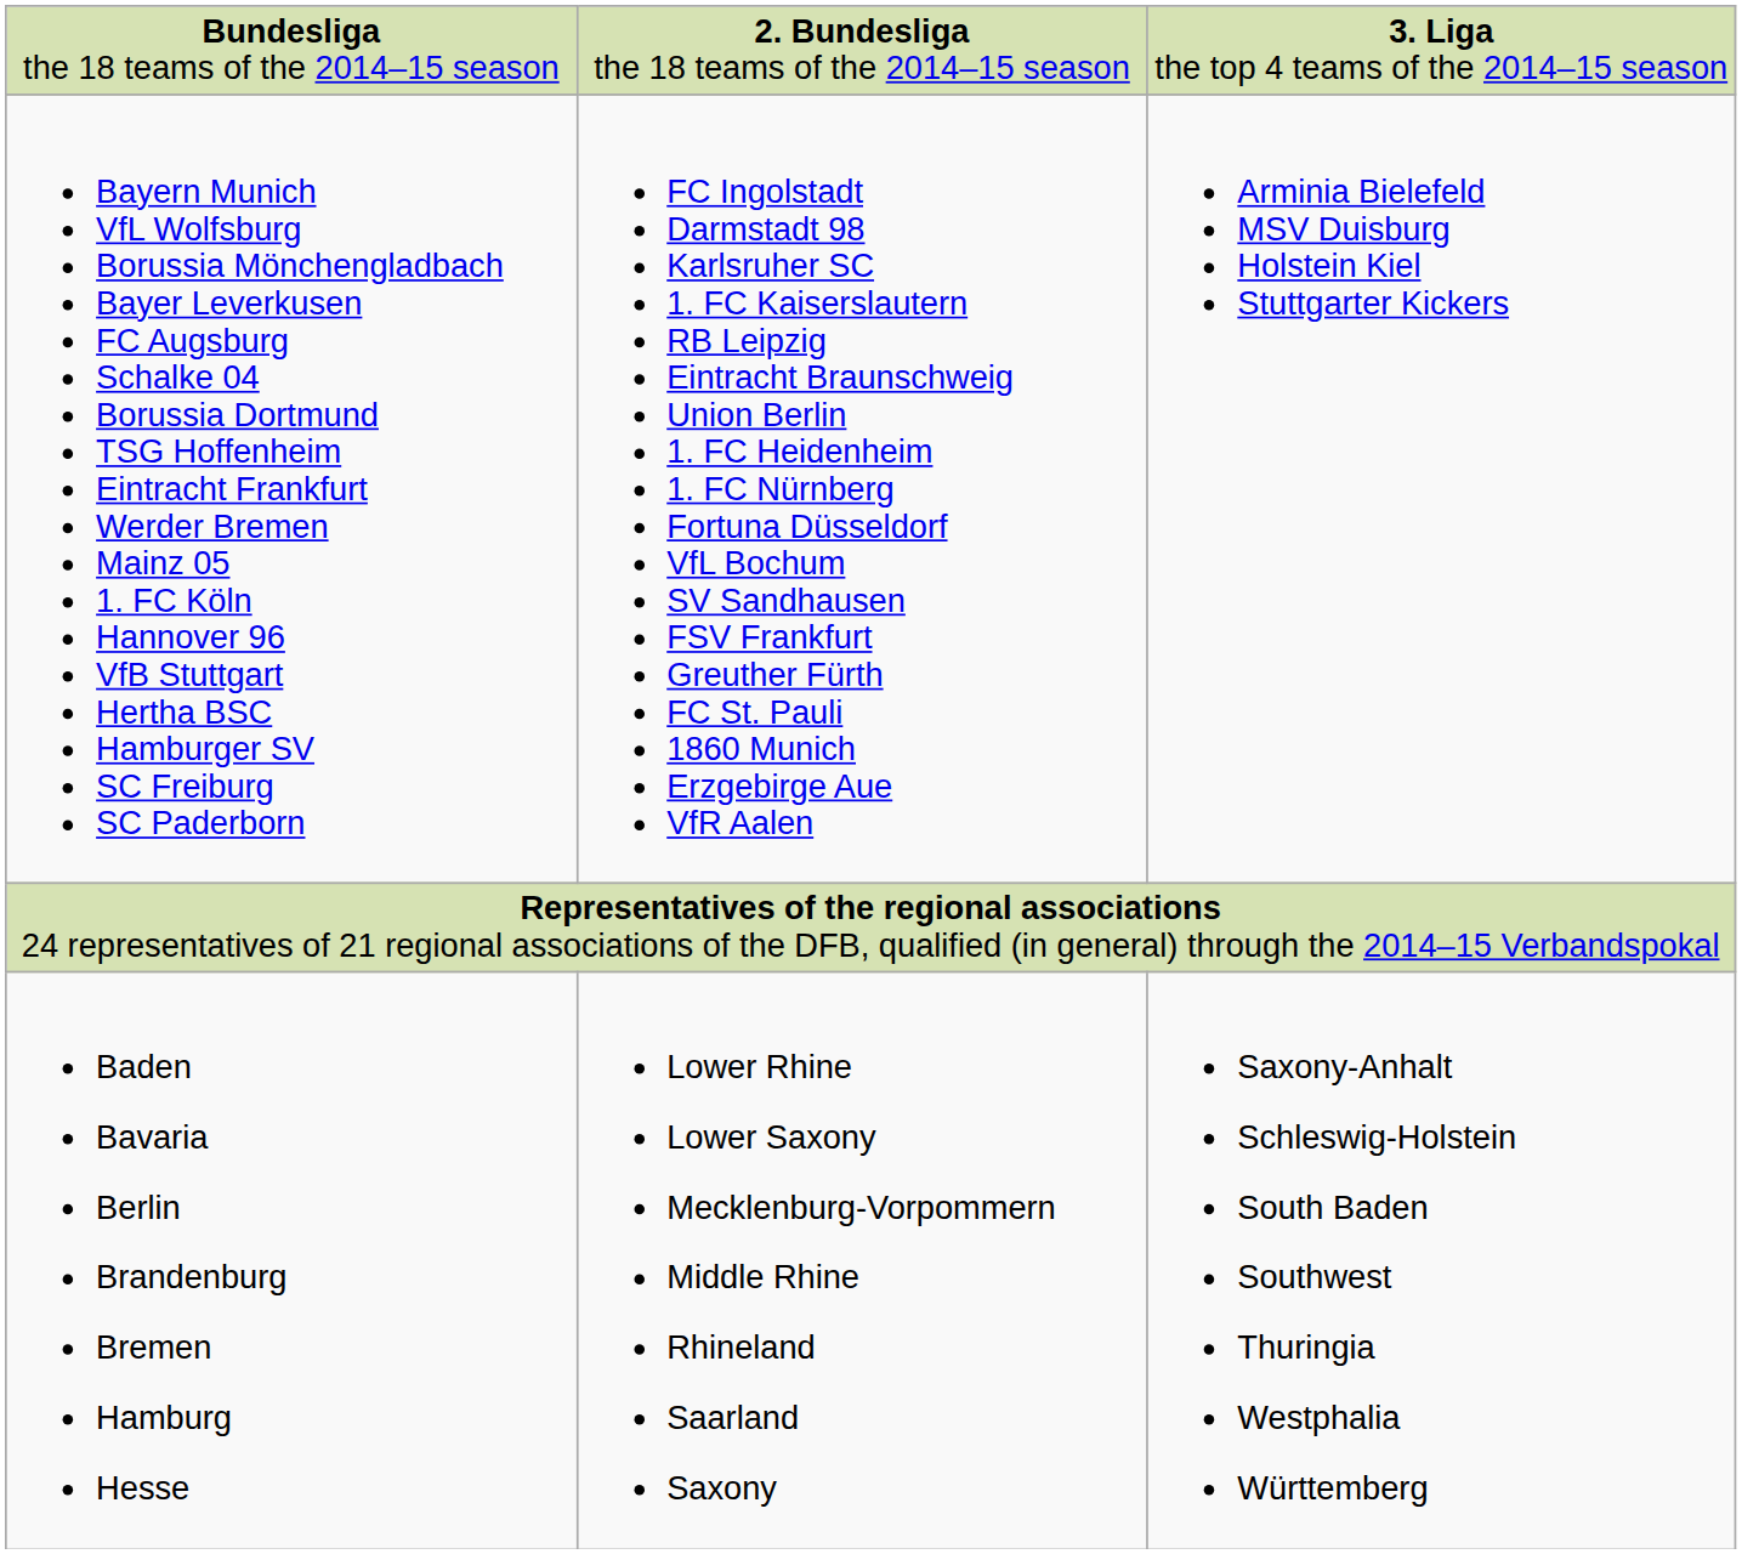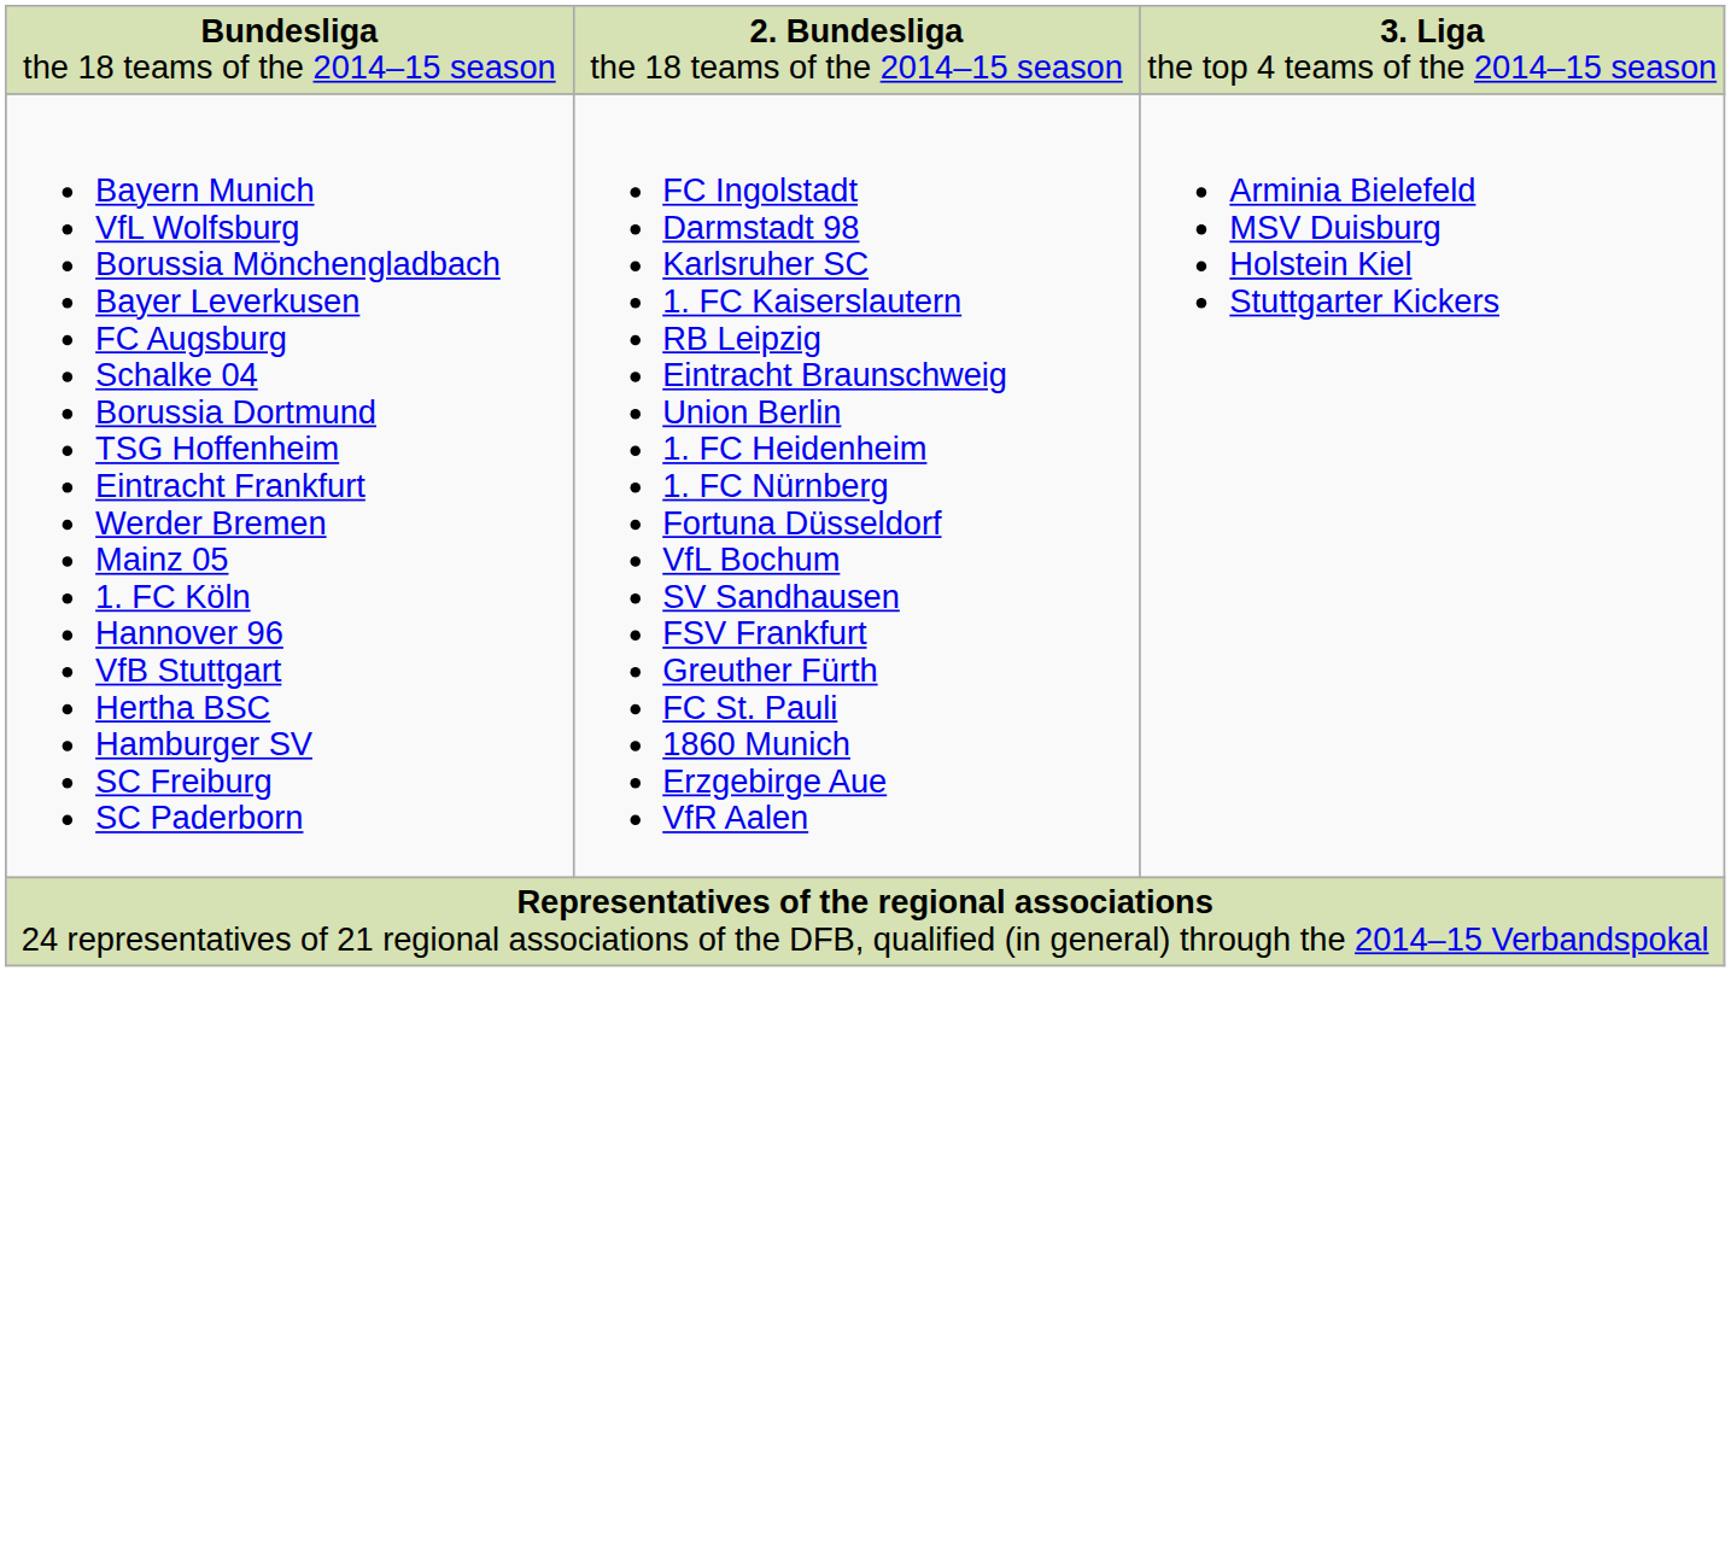- row: Baden Bavaria Berlin Brandenburg Bremen Hamburg Hesse | Lower Rhine Lower Saxony Mecklenburg-Vorpommern Middle Rhine Rhineland Saarland Saxony | Saxony-Anhalt Schleswig-Holstein South Baden Southwest Thuringia Westphalia Württemberg
